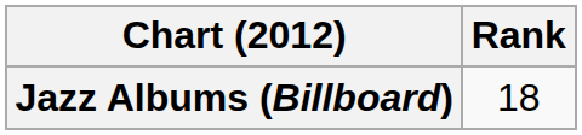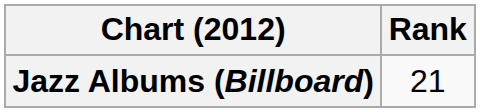Jazz Albums (Billboard) | Rank: 18 -> 21
